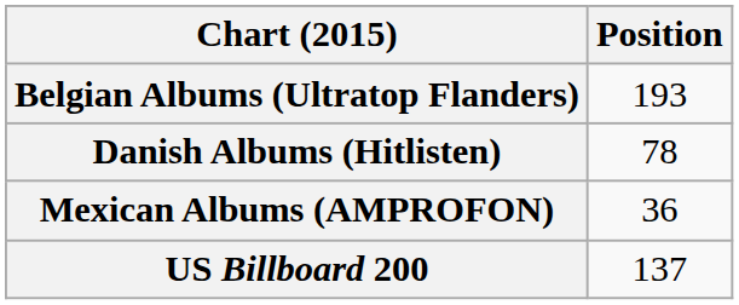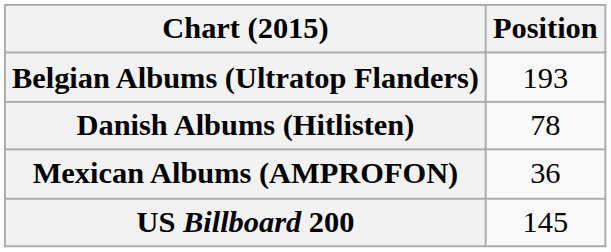US Billboard 200 | Position: 137 -> 145
